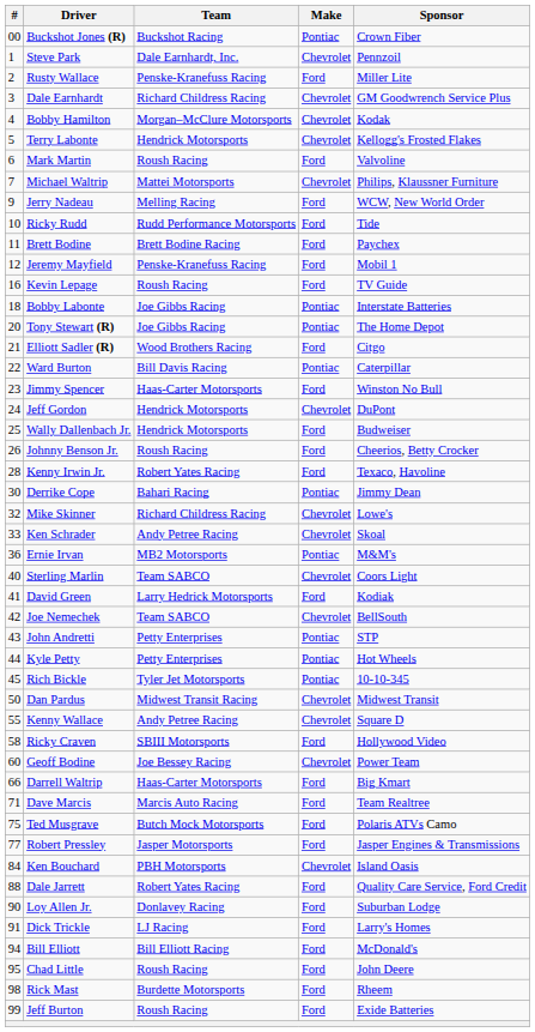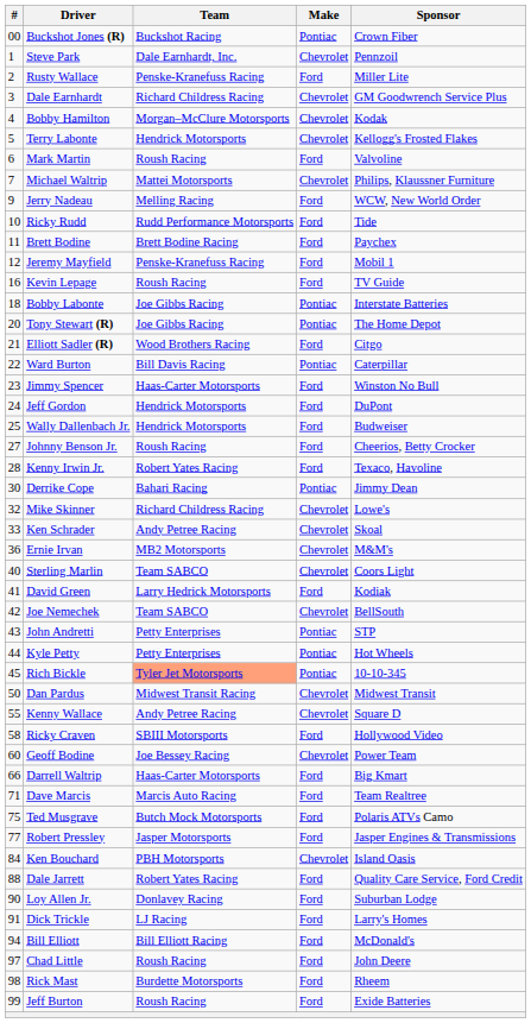Jeff Gordon | Make: Chevrolet -> Ford
Johnny Benson Jr. | #: 26 -> 27
Ernie Irvan | Make: Pontiac -> Chevrolet
Rich Bickle | Team: no background -> lightsalmon background
Chad Little | #: 95 -> 97
